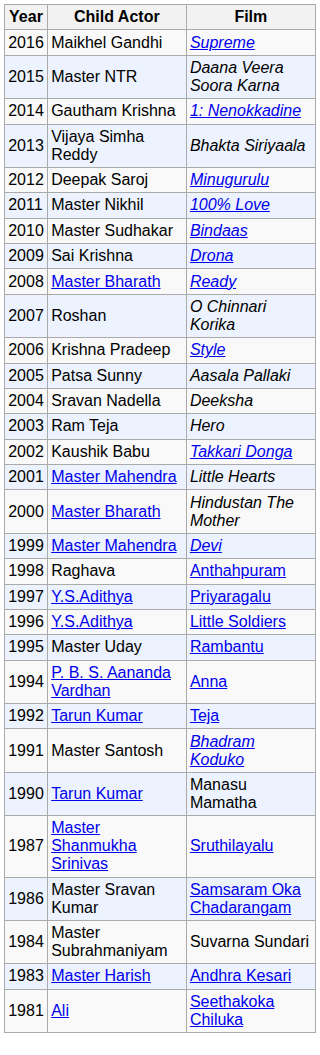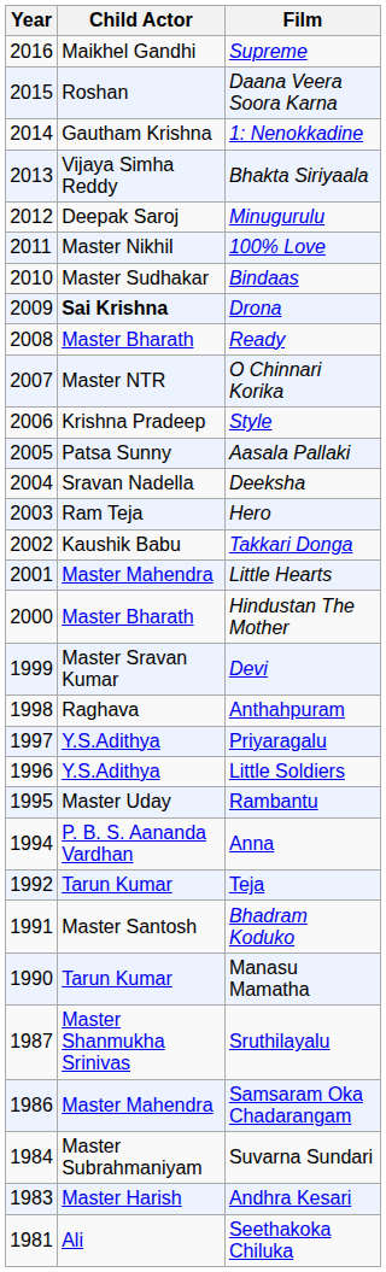Daana Veera Soora Karna | Child Actor: Master NTR -> Roshan
Drona | Child Actor: normal -> bold
O Chinnari Korika | Child Actor: Roshan -> Master NTR
Devi | Child Actor: Master Mahendra -> Master Sravan Kumar
Samsaram Oka Chadarangam | Child Actor: Master Sravan Kumar -> Master Mahendra
